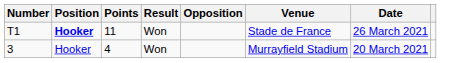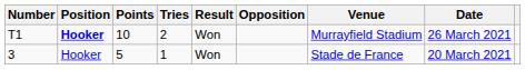+ column: Tries | 2 | 1
T1 | Points: 11 -> 10
T1 | Venue: Stade de France -> Murrayfield Stadium
3 | Points: 4 -> 5
3 | Venue: Murrayfield Stadium -> Stade de France
